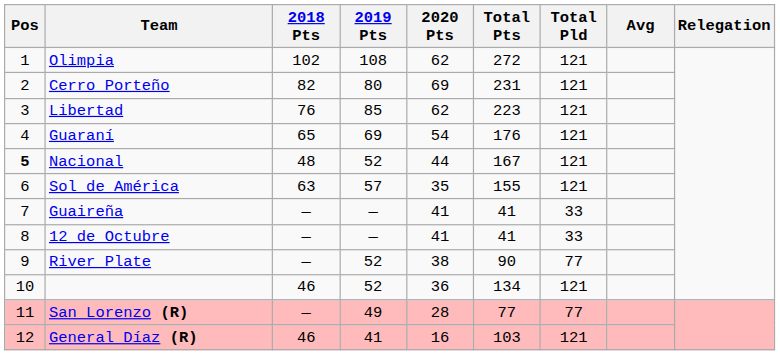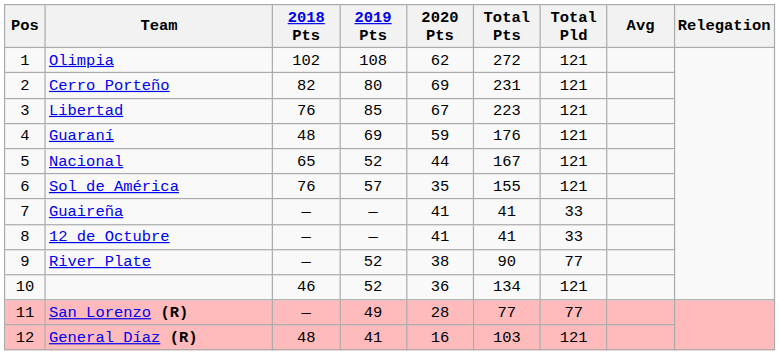Libertad | 2020 Pts: 62 -> 67
Guaraní | 2018 Pts: 65 -> 48
Guaraní | 2020 Pts: 54 -> 59
Nacional | Pos: bold -> normal
Nacional | 2018 Pts: 48 -> 65
Sol de América | 2018 Pts: 63 -> 76
General Díaz (R) | 2018 Pts: 46 -> 48
